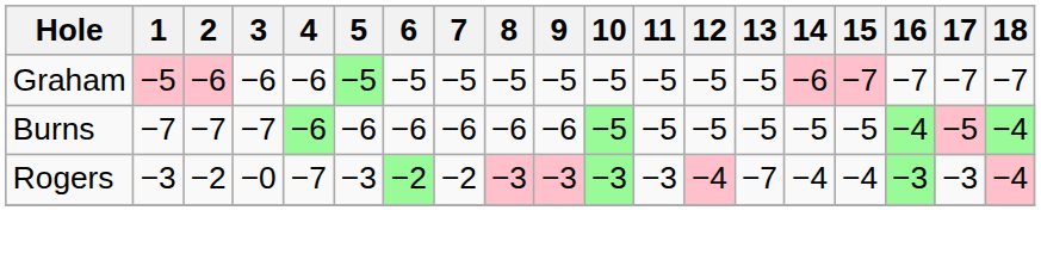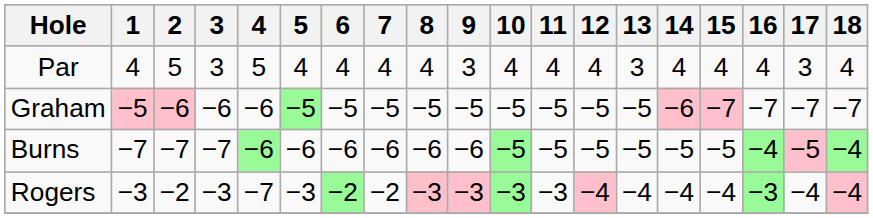+ row: Par | 4 | 5 | 3 | 5 | 4 | 4 | 4 | 4 | 3 | 4 | 4 | 4 | 3 | 4 | 4 | 4 | 3 | 4
Rogers | 3: −0 -> −3
Rogers | 13: −7 -> −4
Rogers | 17: −3 -> −4
